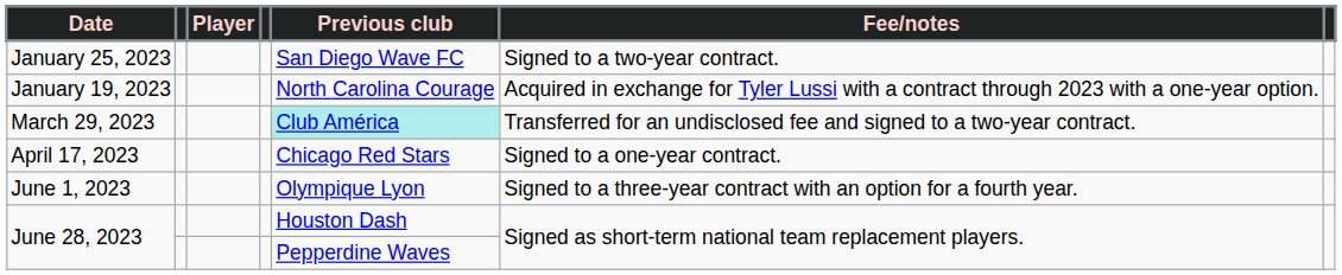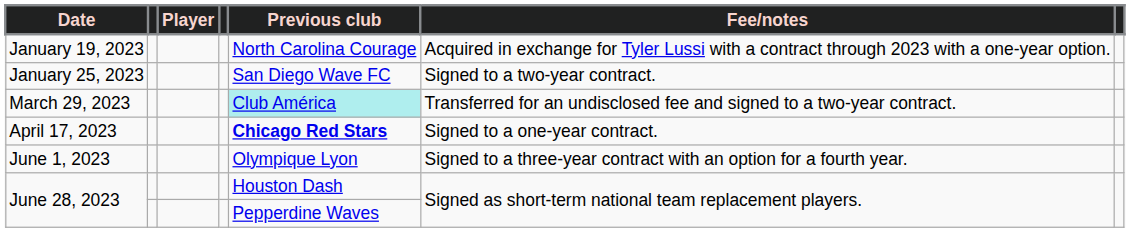rows swapped: January 19, 2023 <-> January 25, 2023
April 17, 2023 | Previous club: normal -> bold
